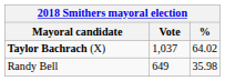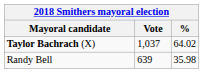Randy Bell | Vote: 649 -> 639
